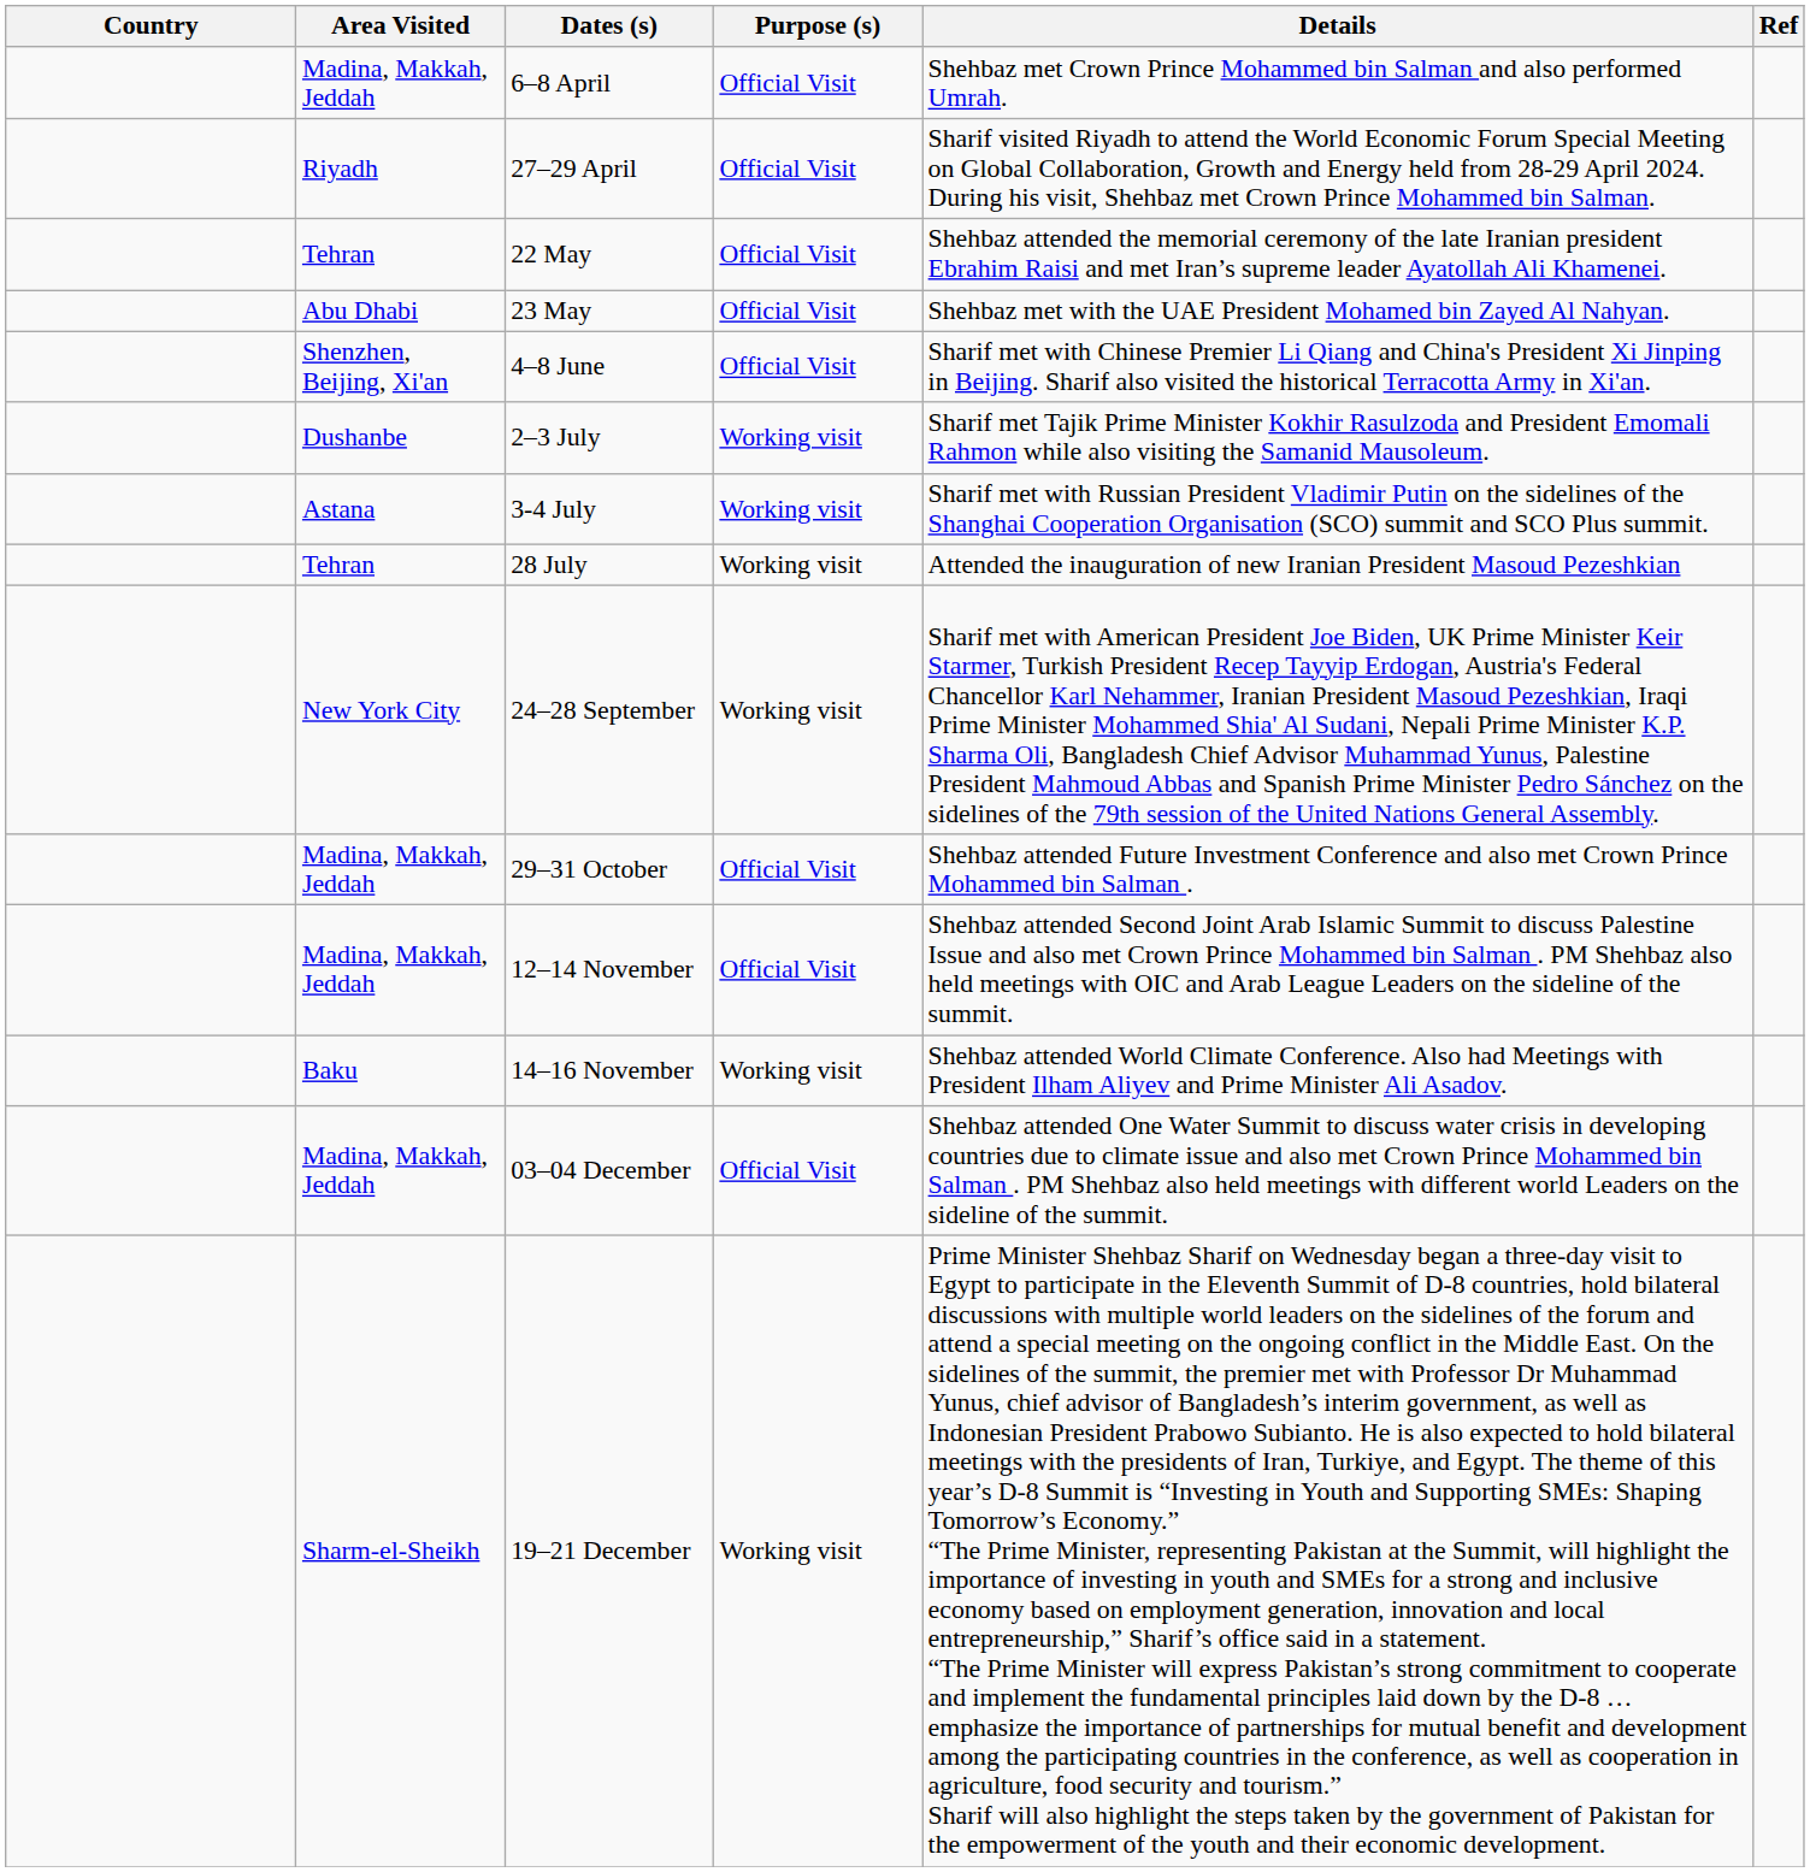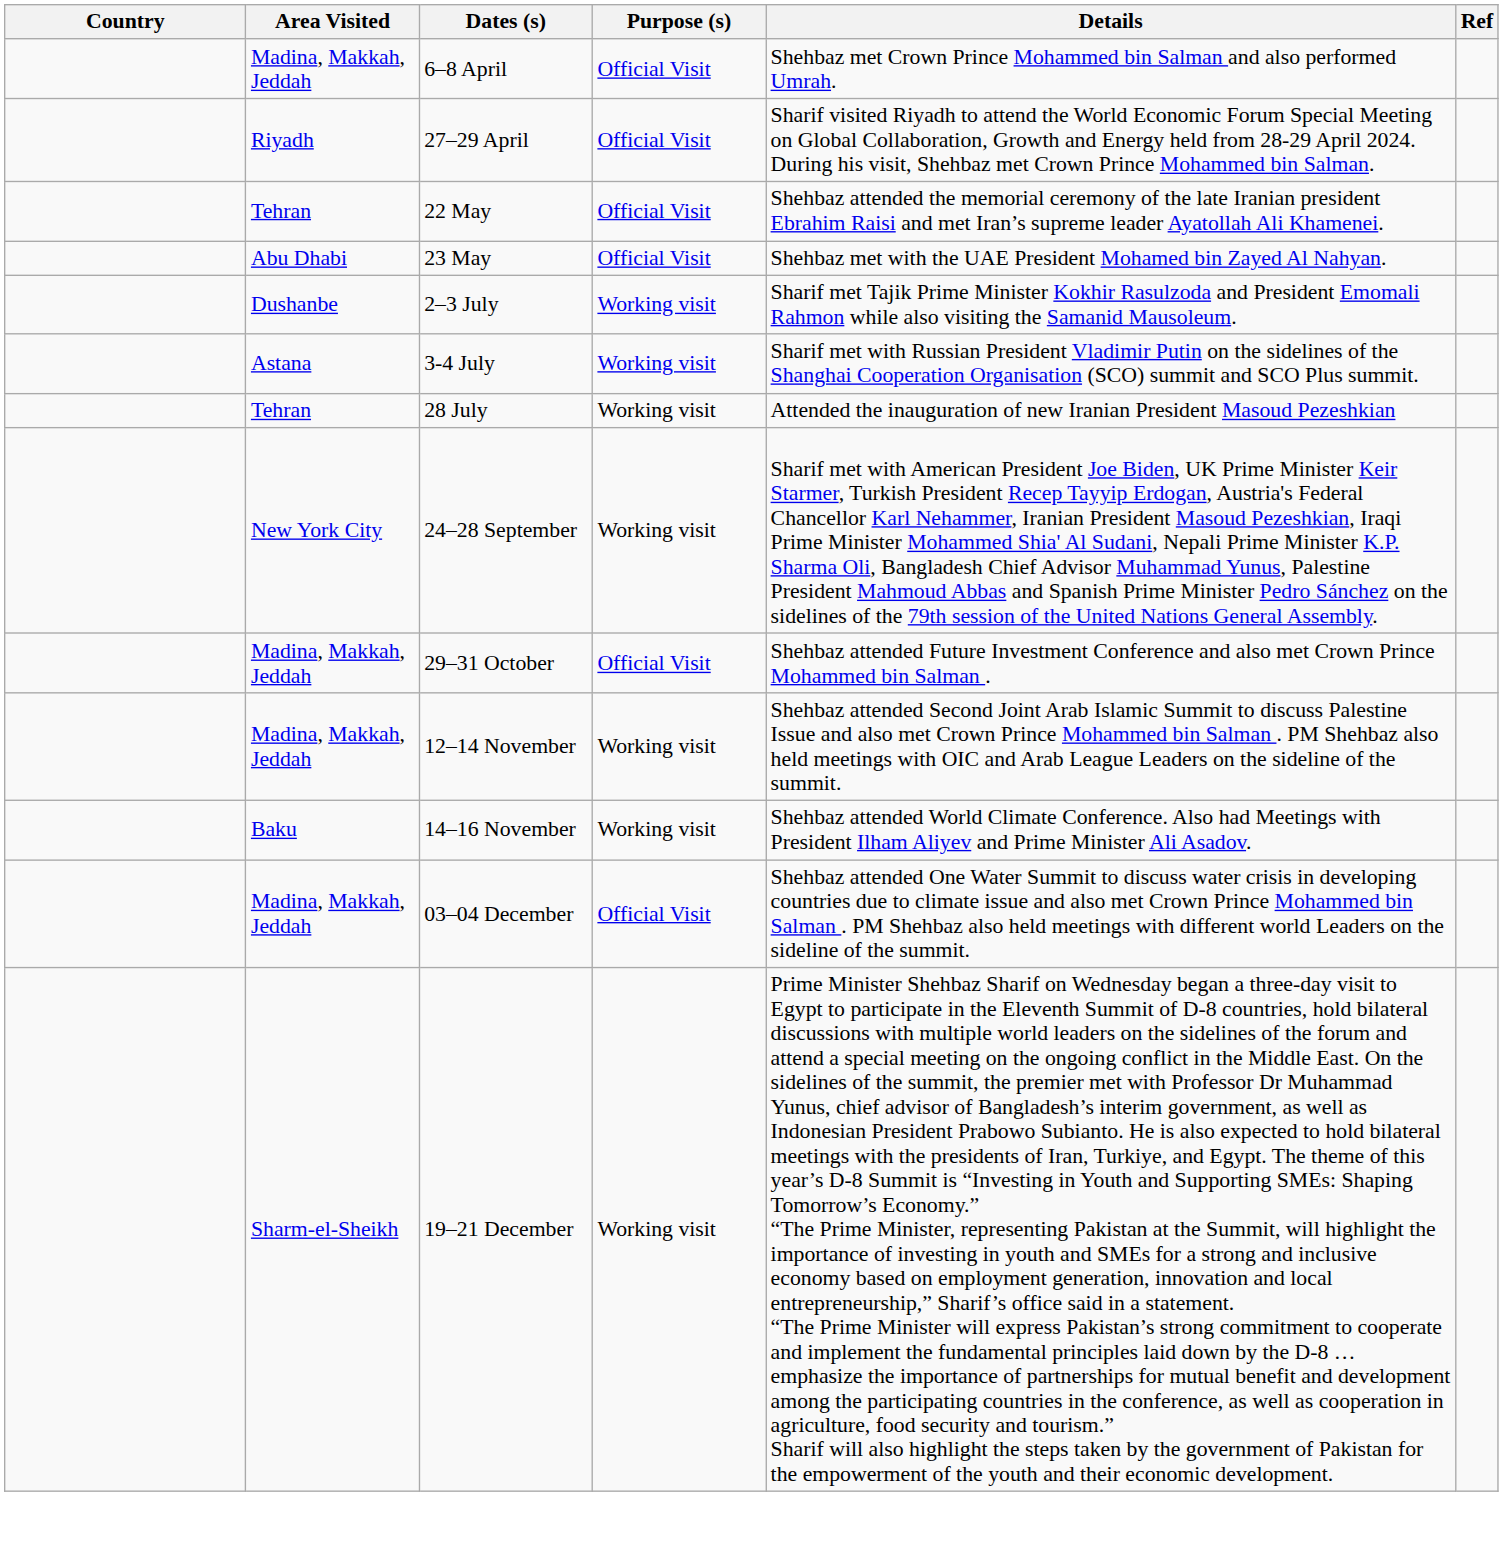- row: Shenzhen, Beijing, Xi'an | 4–8 June | Official Visit | Sharif met with Chinese Premier Li Qiang and China's President Xi Jinping in Beijing. Sharif also visited the historical Terracotta Army in Xi'an.
12–14 November | Purpose (s): Official Visit -> Working visit
